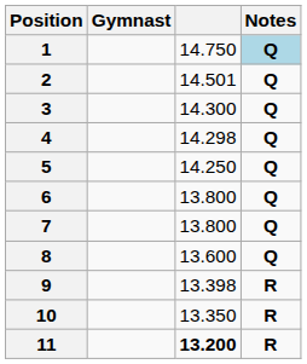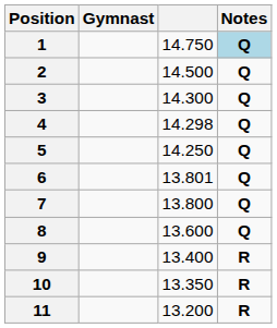2 | column 3: 14.501 -> 14.500
6 | column 3: 13.800 -> 13.801
9 | column 3: 13.398 -> 13.400
11 | column 3: bold -> normal
